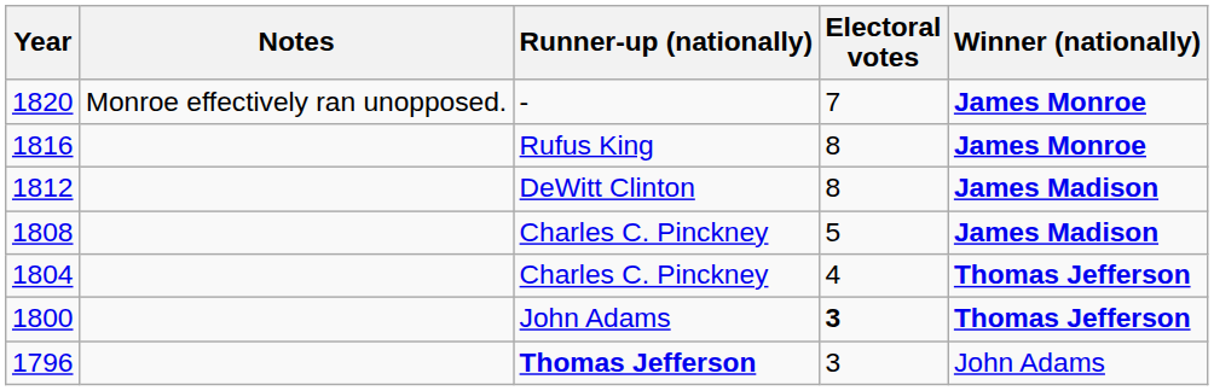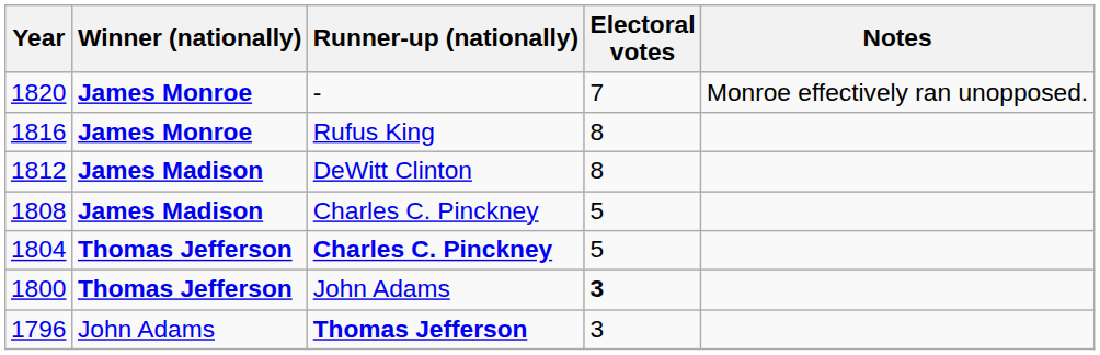columns swapped: Winner (nationally) <-> Notes
1804 | Runner-up (nationally): normal -> bold
1804 | Electoral votes: 4 -> 5
